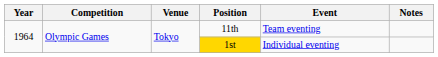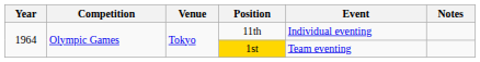11th | Event: Team eventing -> Individual eventing
1st | Event: Individual eventing -> Team eventing
